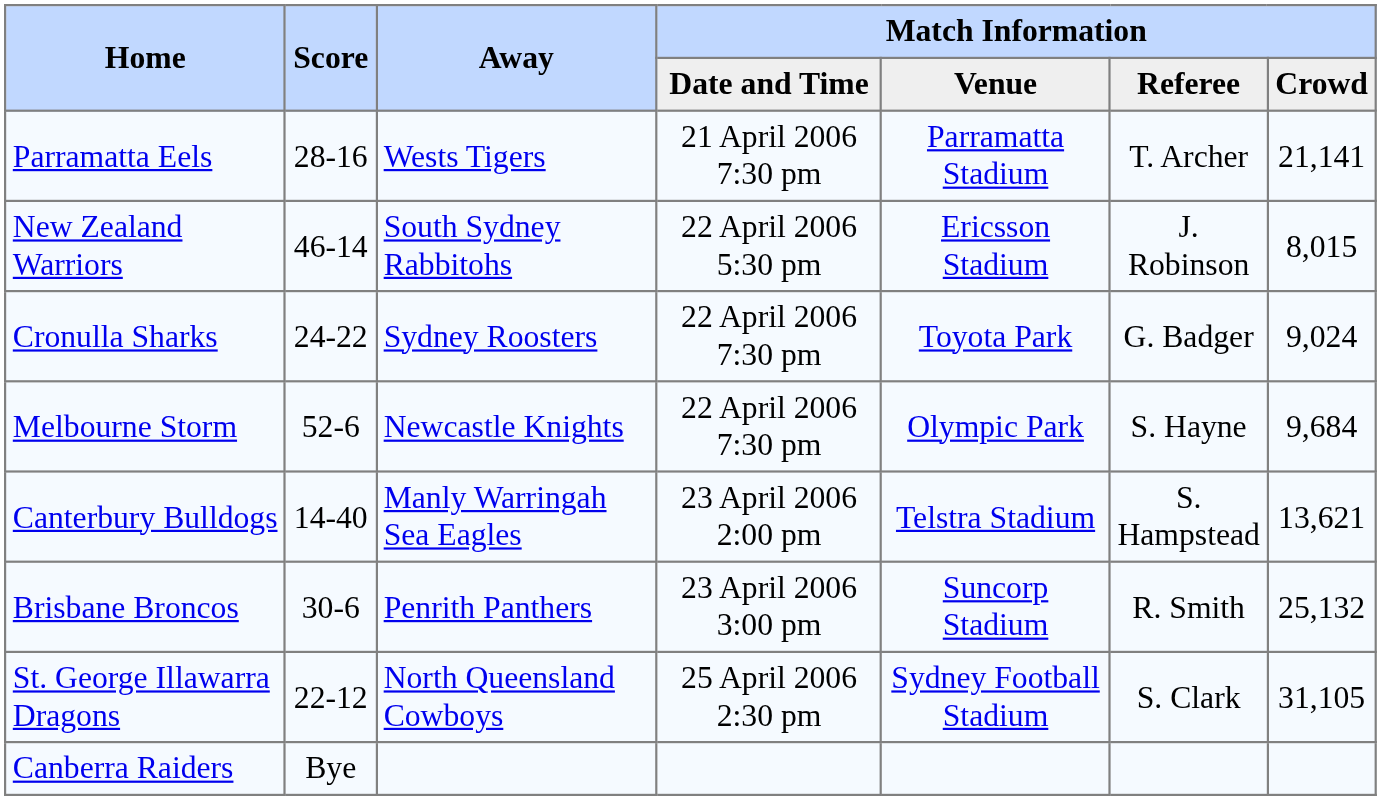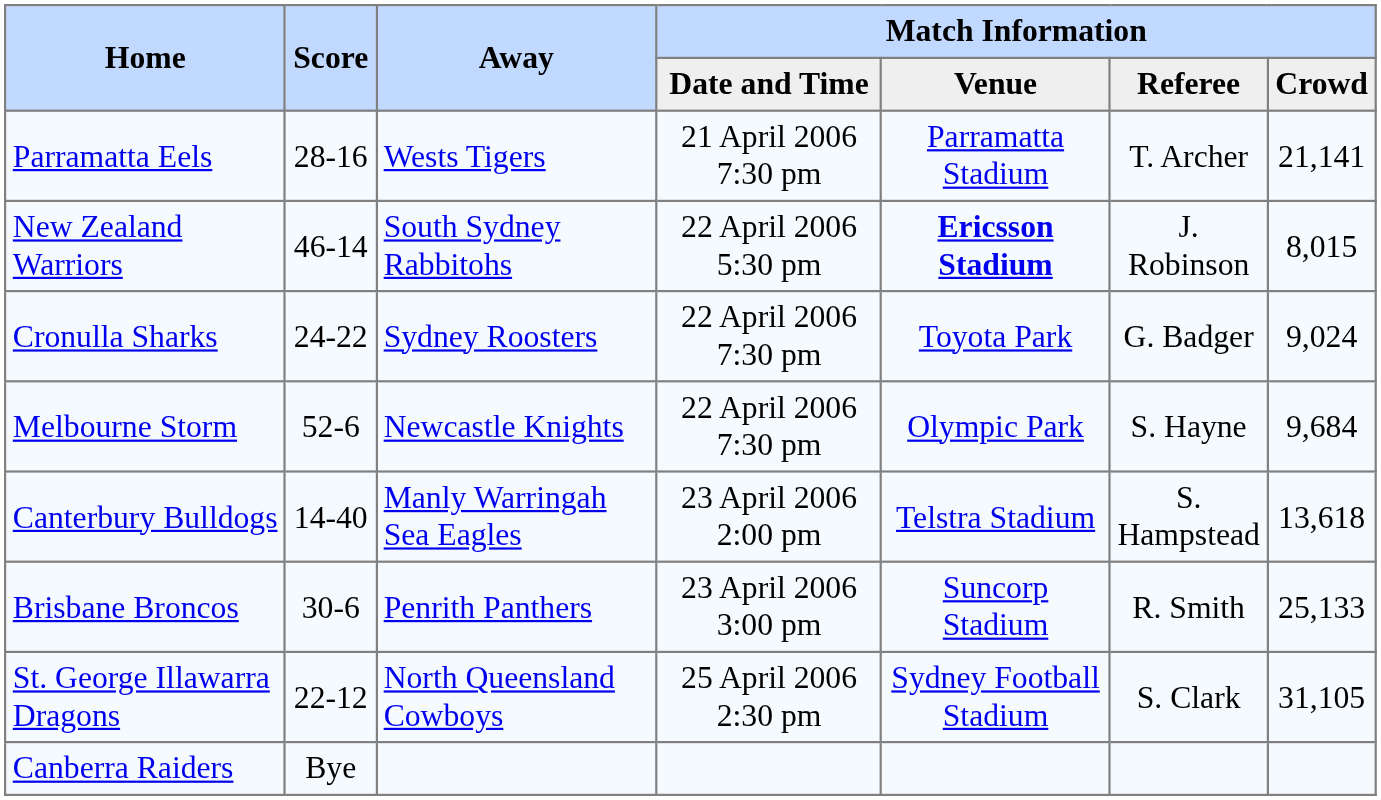New Zealand Warriors | Match Information / Venue: normal -> bold
Canterbury Bulldogs | Match Information / Crowd: 13,621 -> 13,618
Brisbane Broncos | Match Information / Crowd: 25,132 -> 25,133
